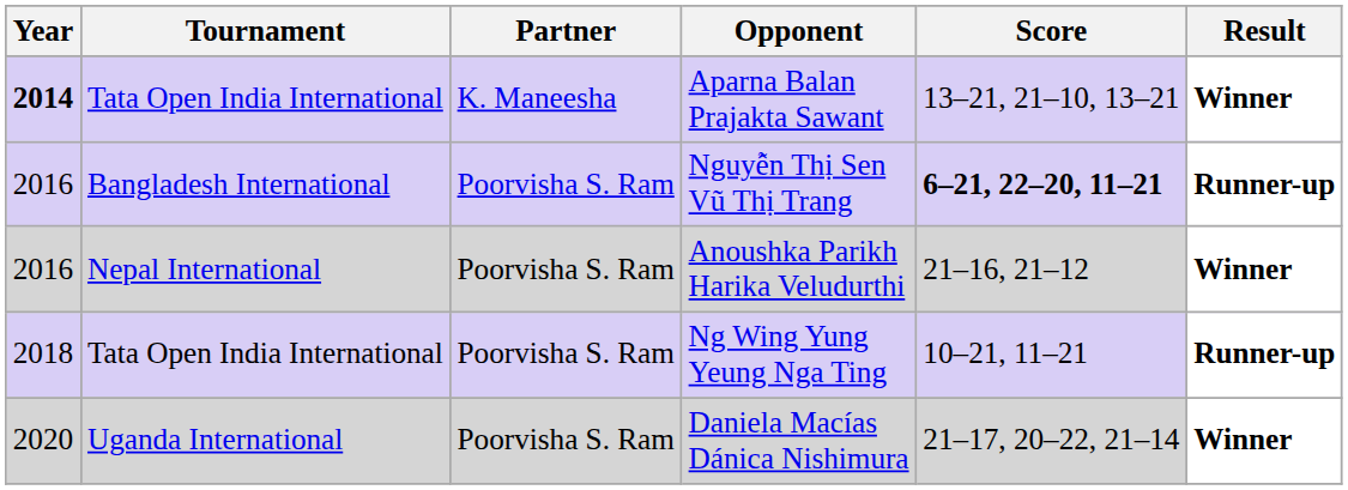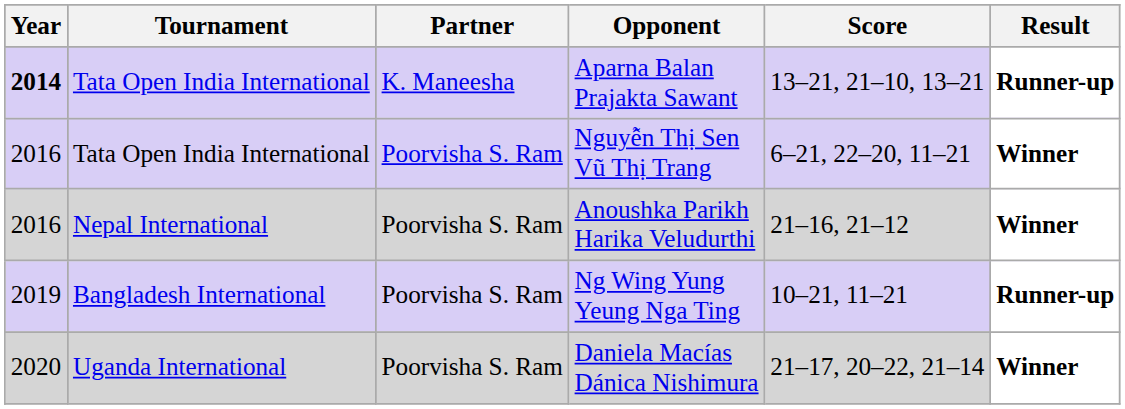Aparna Balan Prajakta Sawant | Result: Winner -> Runner-up
Nguyễn Thị Sen Vũ Thị Trang | Tournament: Bangladesh International -> Tata Open India International
Nguyễn Thị Sen Vũ Thị Trang | Score: bold -> normal
Nguyễn Thị Sen Vũ Thị Trang | Result: Runner-up -> Winner
Ng Wing Yung Yeung Nga Ting | Year: 2018 -> 2019
Ng Wing Yung Yeung Nga Ting | Tournament: Tata Open India International -> Bangladesh International
